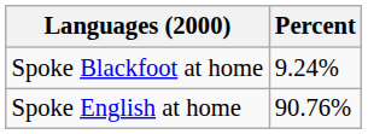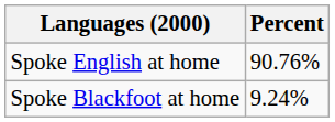rows swapped: Spoke English at home <-> Spoke Blackfoot at home
